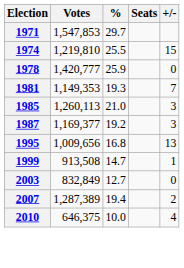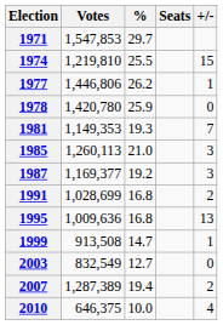+ row: 1977 | 1,446,806 | 26.2 | 1
1978 | Votes: 1,420,777 -> 1,420,780
+ row: 1991 | 1,028,699 | 16.8 | 2
1995 | Votes: 1,009,656 -> 1,009,636
2003 | Votes: 832,849 -> 832,549
